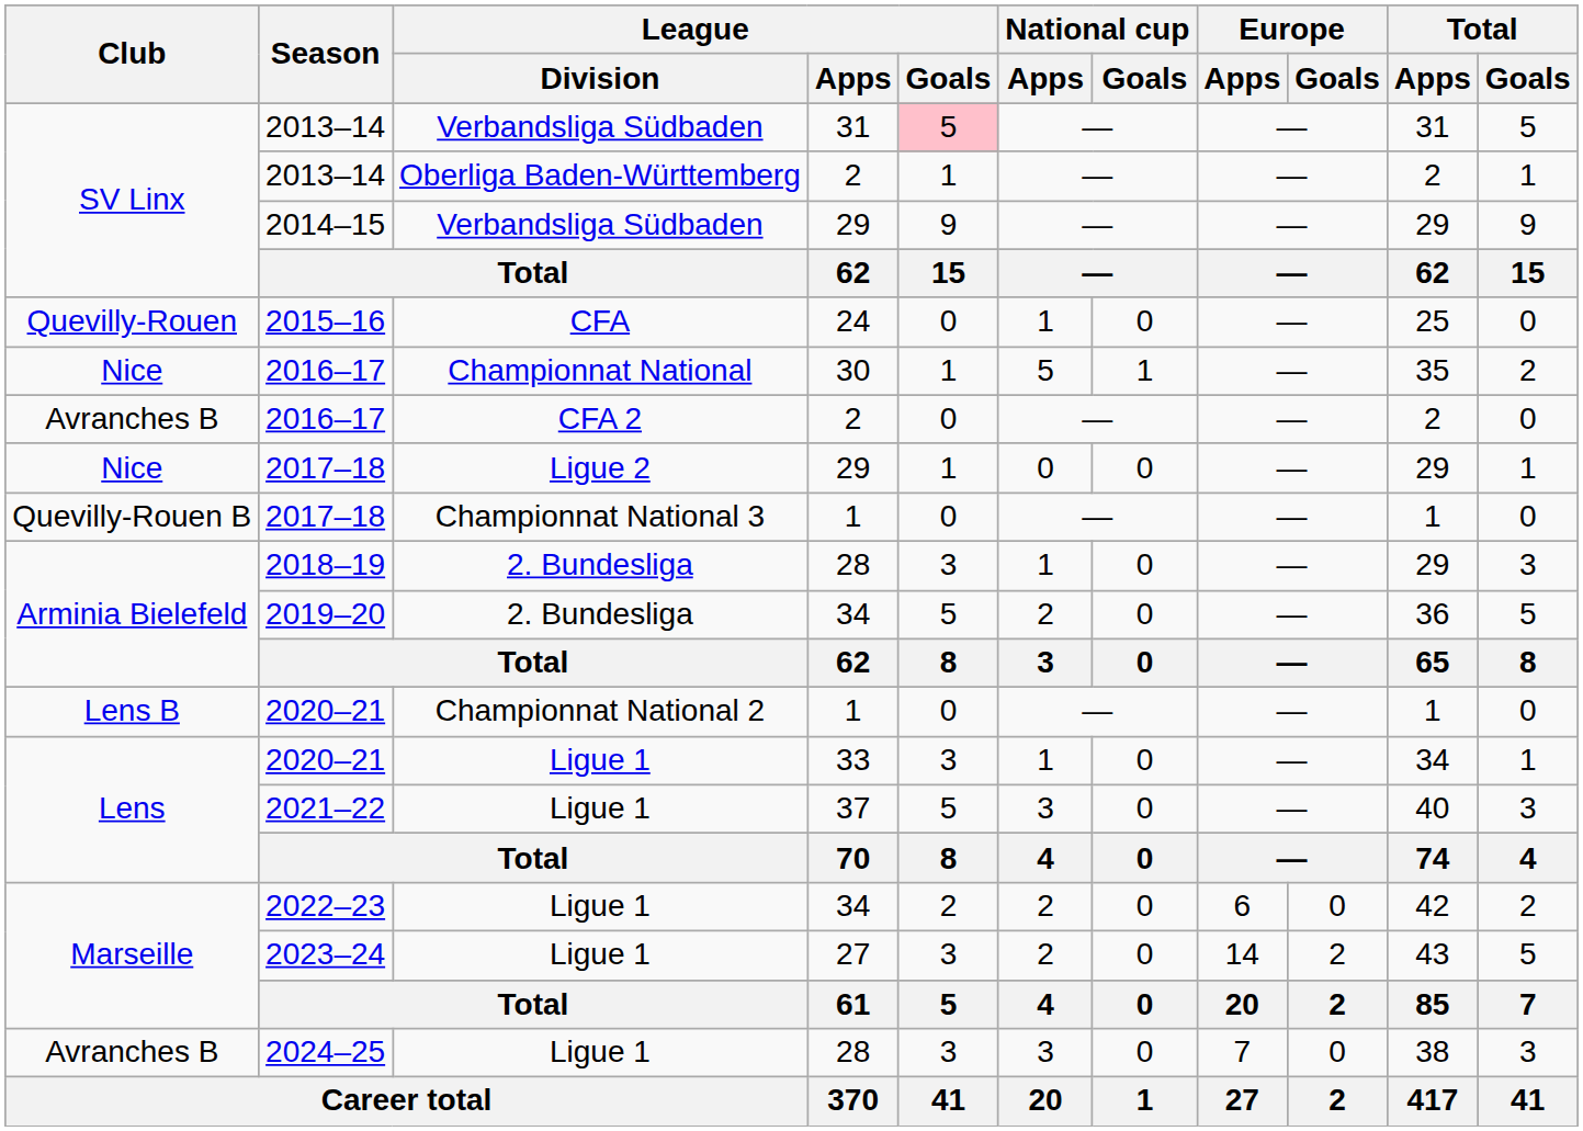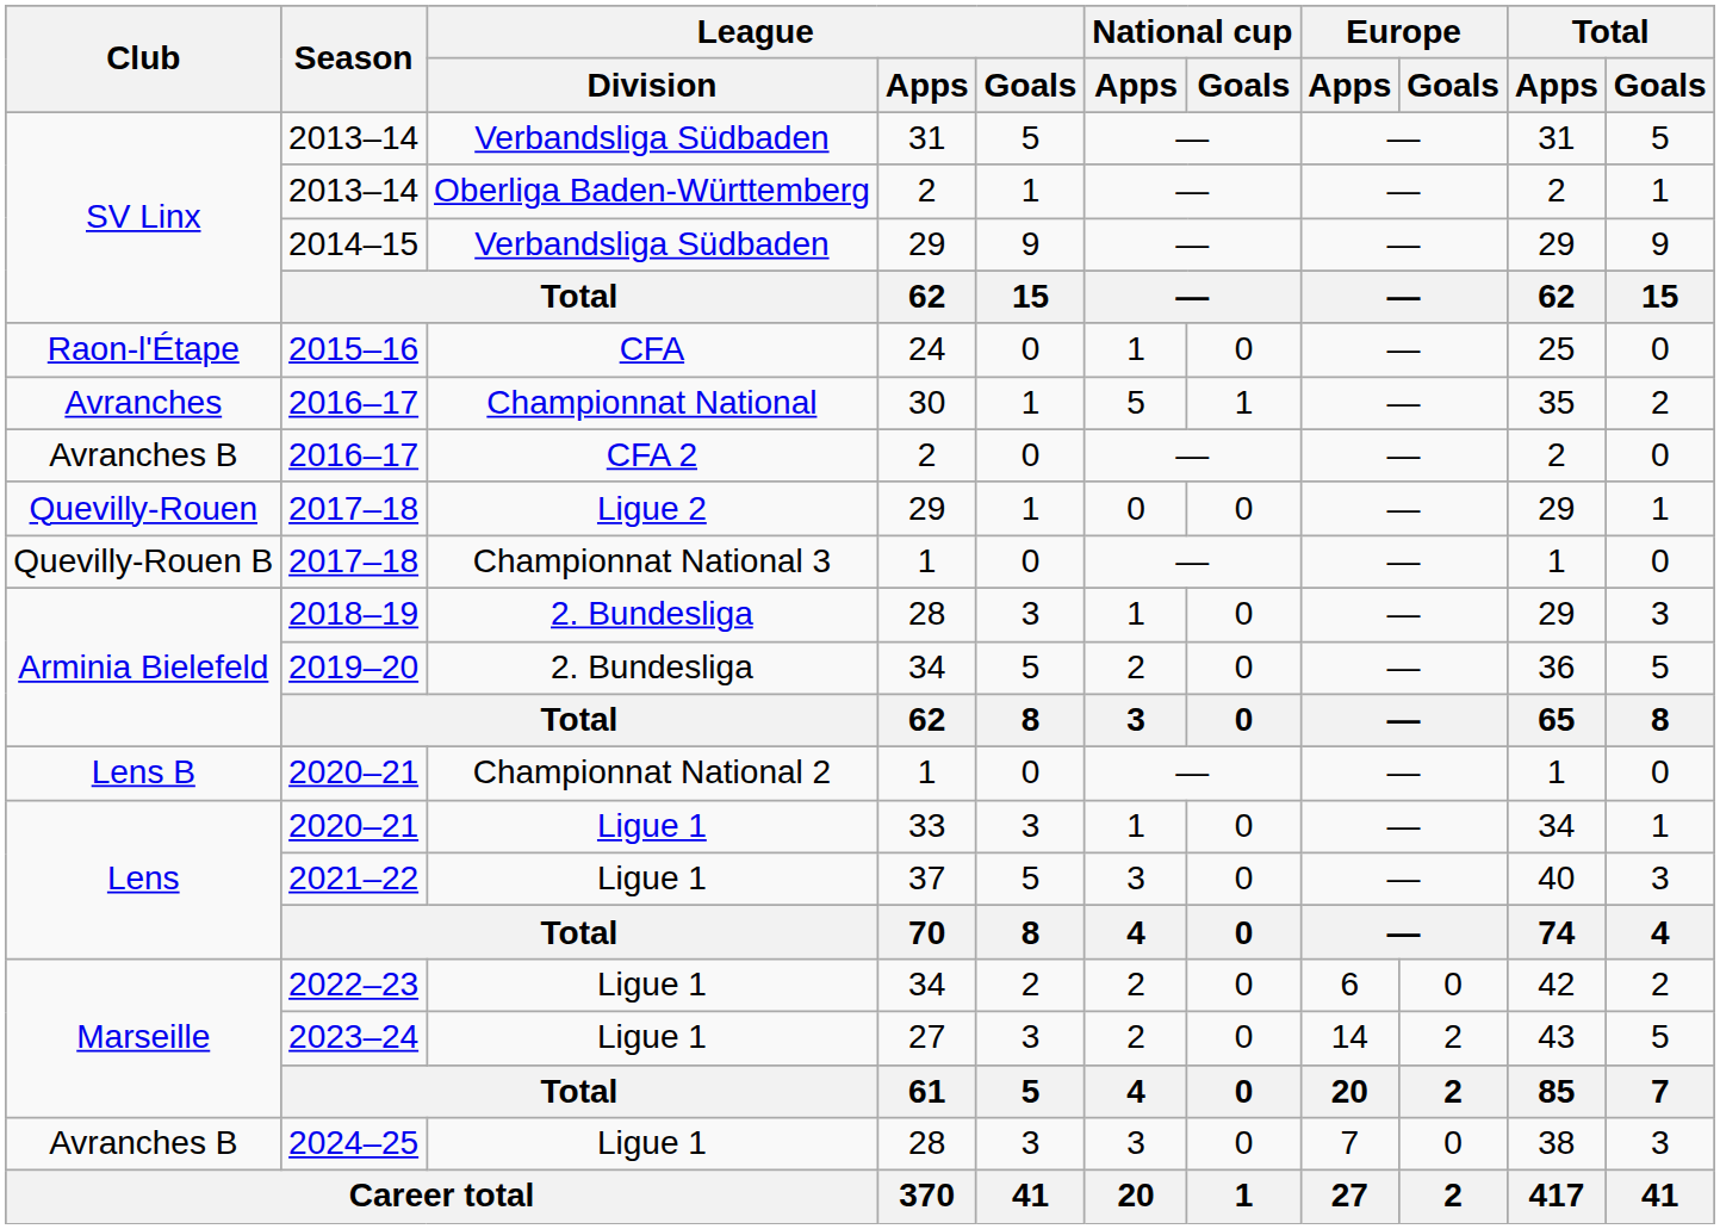2013–14 / 31 | League / Goals: pink background -> no background
2015–16 | Club: Quevilly-Rouen -> Raon-l'Étape
2016–17 / 30 | Club: Nice -> Avranches
2017–18 / 29 | Club: Nice -> Quevilly-Rouen
